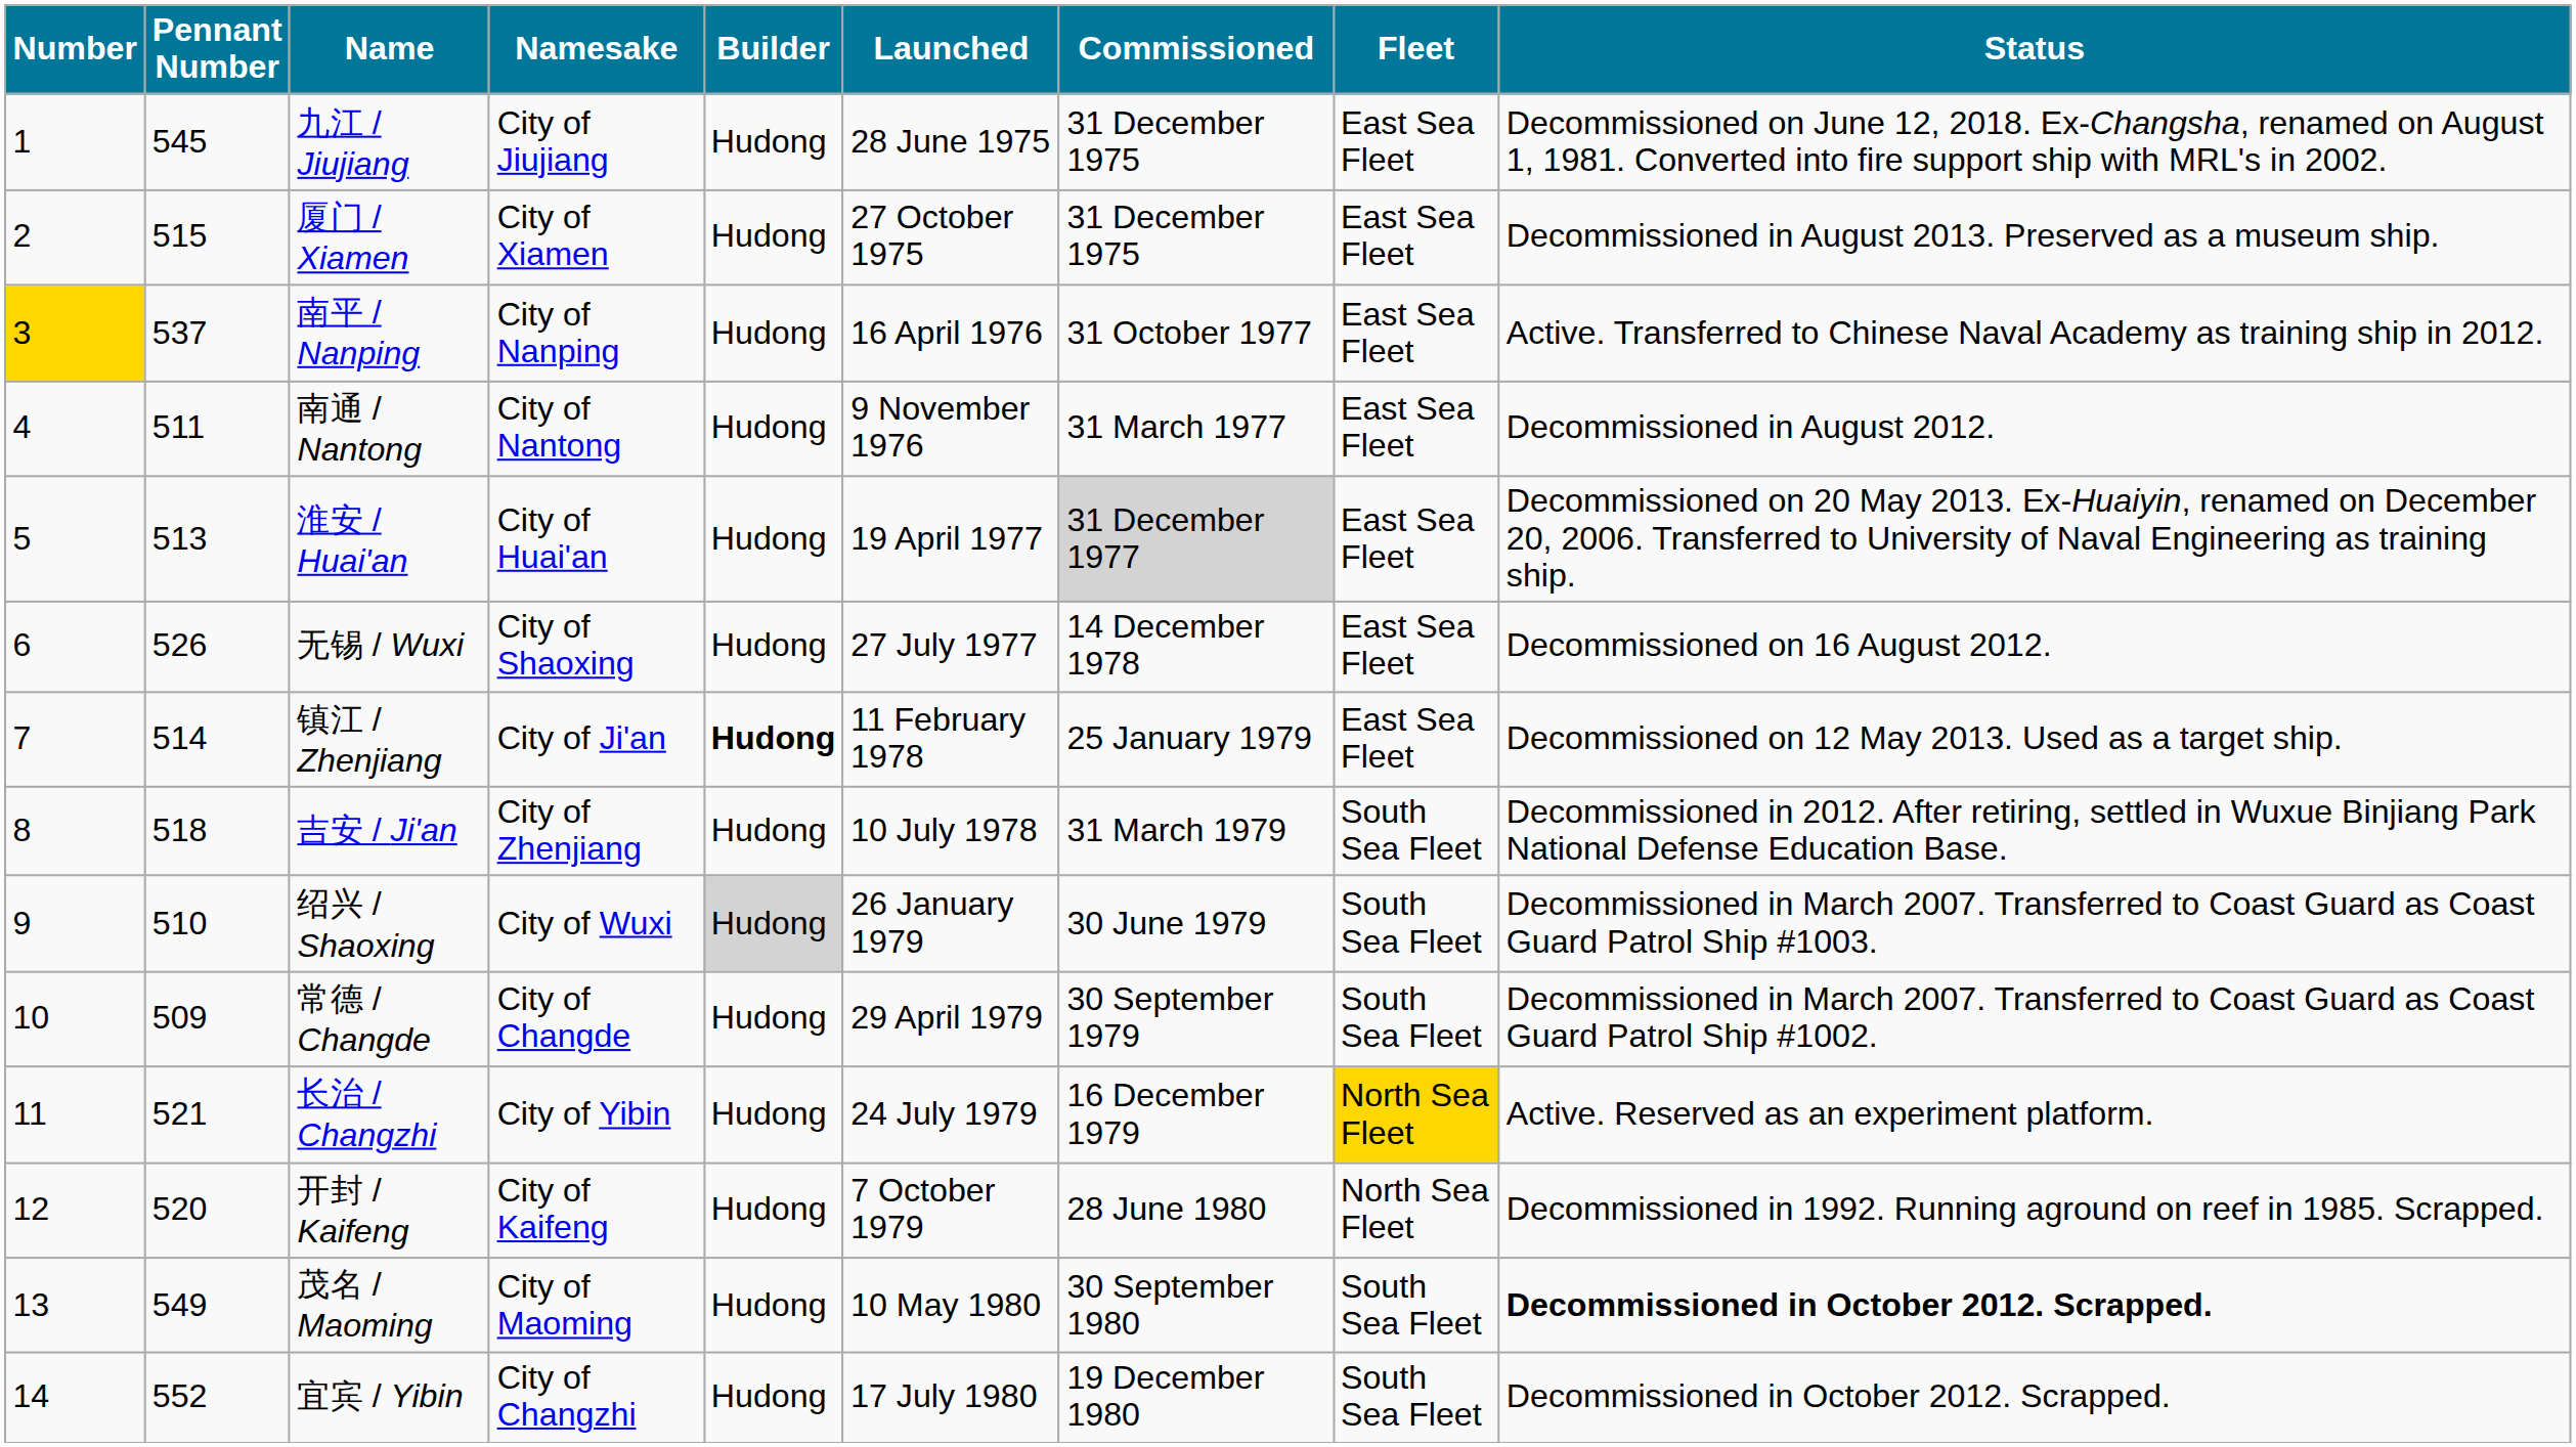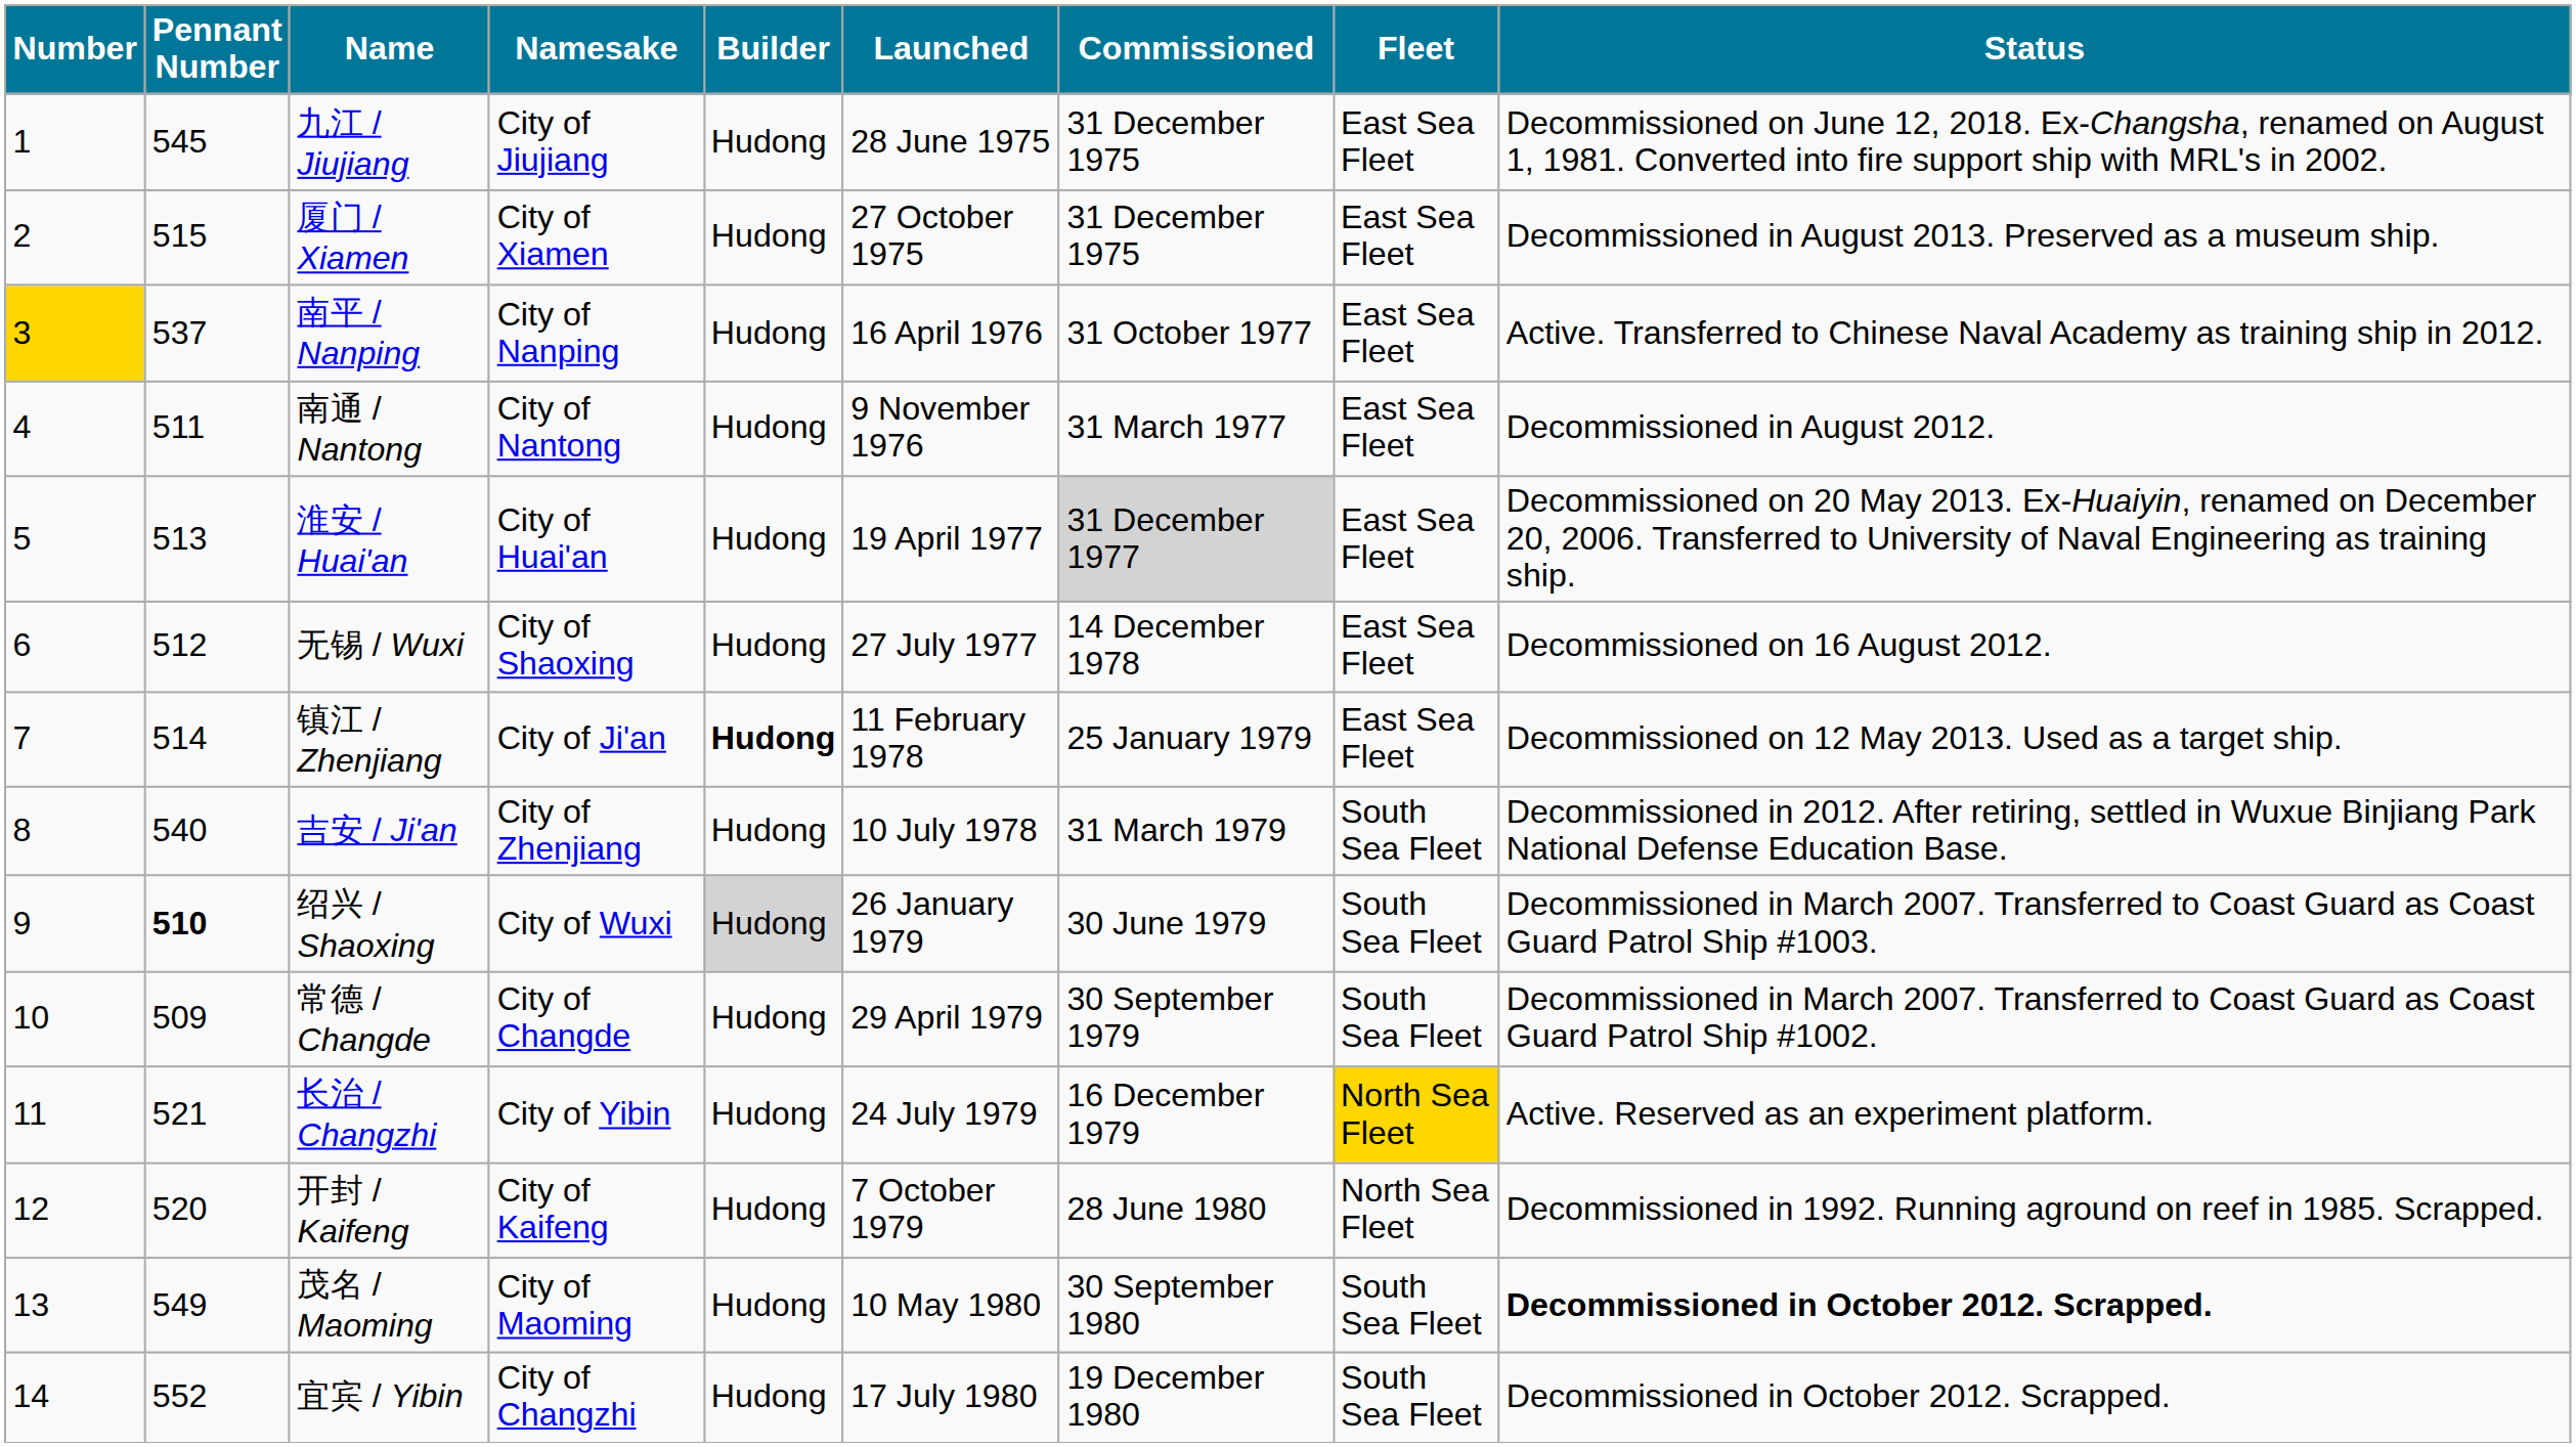无锡 / Wuxi | Pennant Number: 526 -> 512
吉安 / Ji'an | Pennant Number: 518 -> 540
绍兴 / Shaoxing | Pennant Number: normal -> bold
